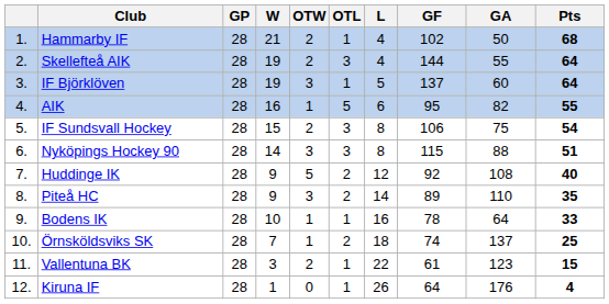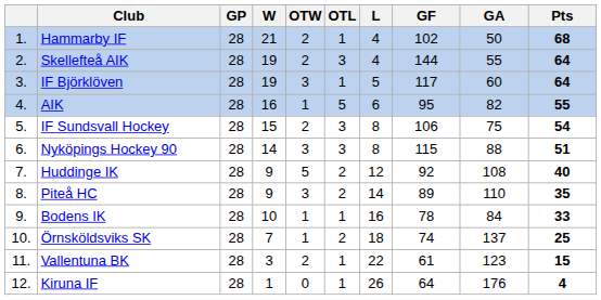IF Björklöven | GF: 137 -> 117
Bodens IK | GA: 64 -> 84
